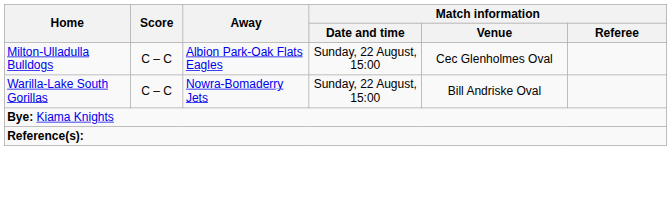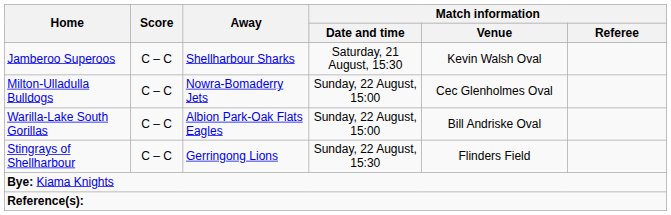+ row: Jamberoo Superoos | C – C | Shellharbour Sharks | Saturday, 21 August, 15:30 | Kevin Walsh Oval
Milton-Ulladulla Bulldogs | Away: Albion Park-Oak Flats Eagles -> Nowra-Bomaderry Jets
Warilla-Lake South Gorillas | Away: Nowra-Bomaderry Jets -> Albion Park-Oak Flats Eagles
+ row: Stingrays of Shellharbour | C – C | Gerringong Lions | Sunday, 22 August, 15:30 | Flinders Field
